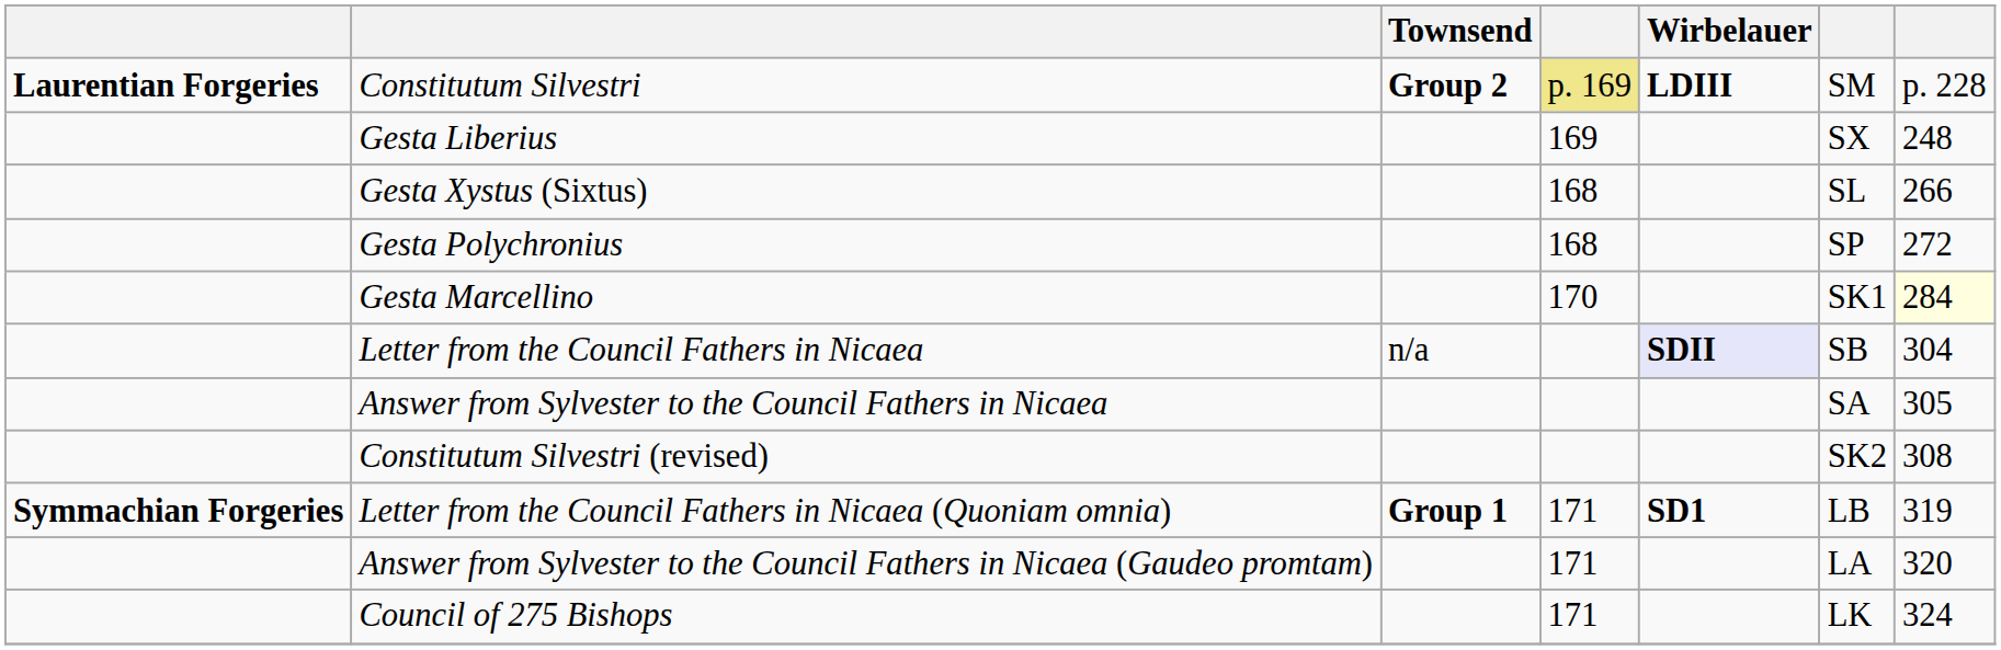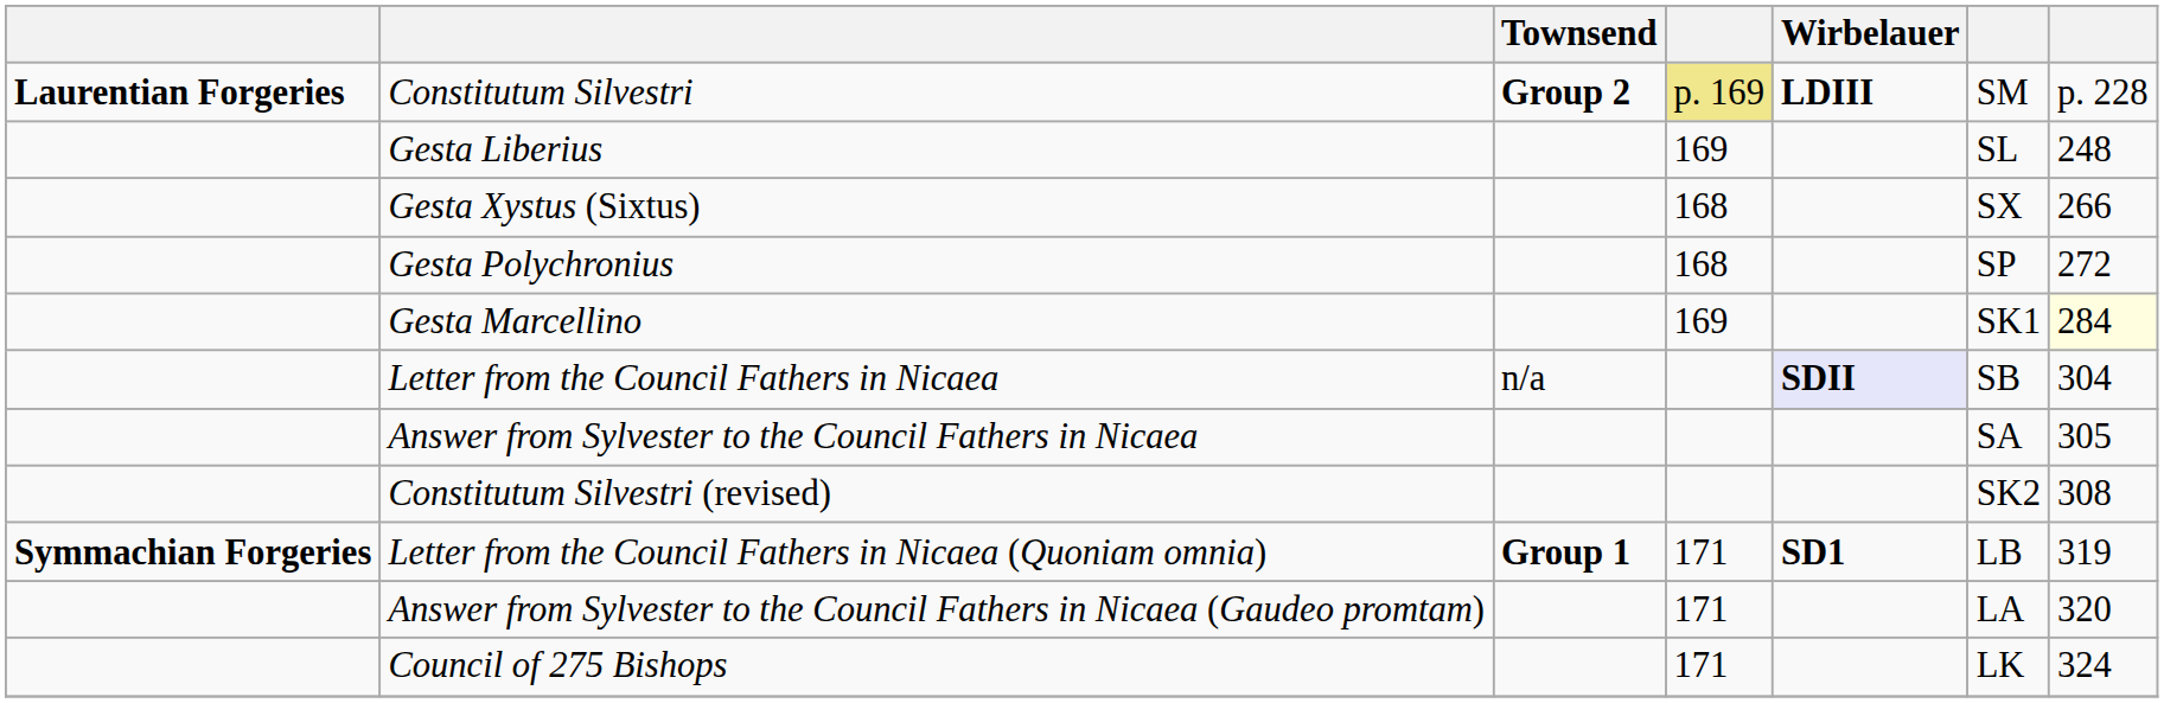Gesta Liberius | column 6: SX -> SL
Gesta Xystus (Sixtus) | column 6: SL -> SX
Gesta Marcellino | column 4: 170 -> 169
